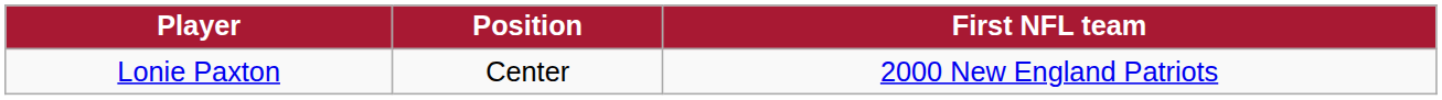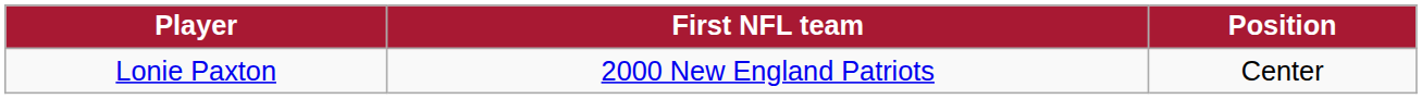columns swapped: Position <-> First NFL team
